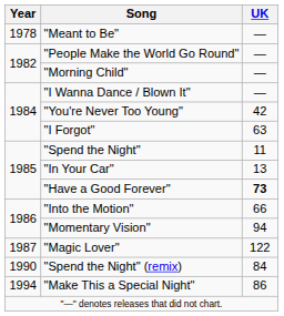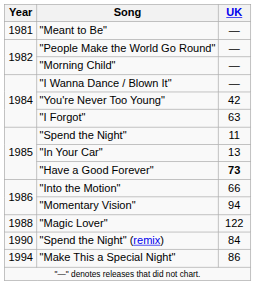"Meant to Be" | Year: 1978 -> 1981
"Magic Lover" | Year: 1987 -> 1988
